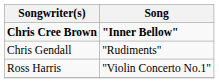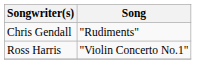- row: Chris Cree Brown | "Inner Bellow"
